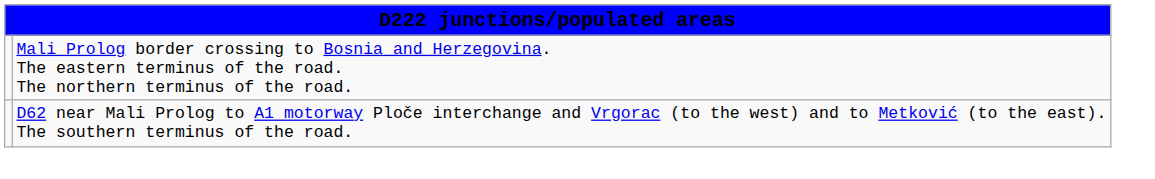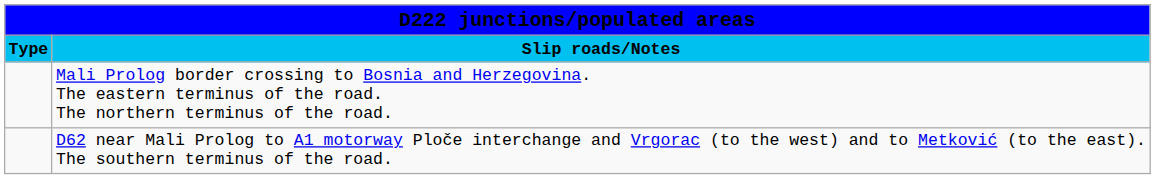+ row: Type | Slip roads/Notes
